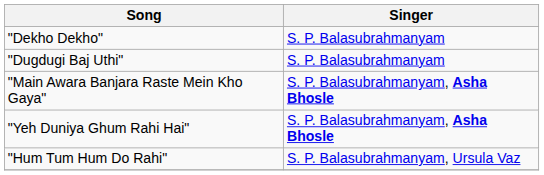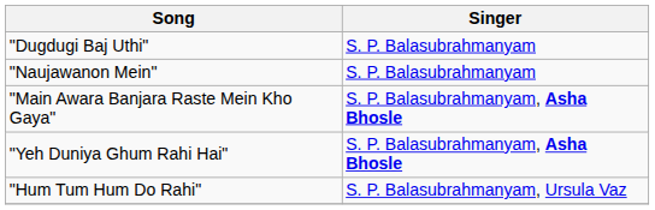- row: "Dekho Dekho" | S. P. Balasubrahmanyam
+ row: "Naujawanon Mein" | S. P. Balasubrahmanyam
